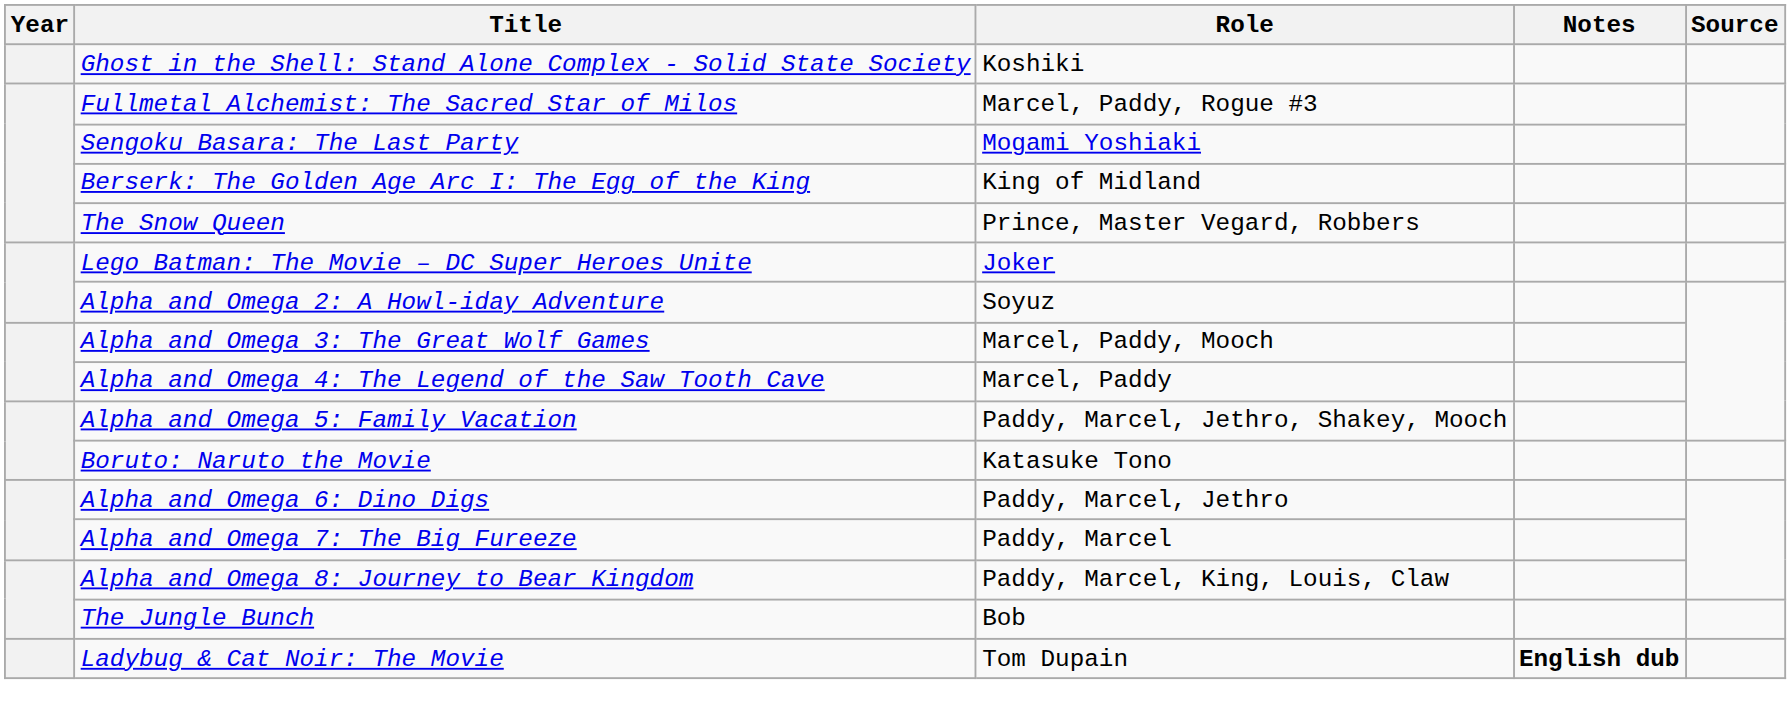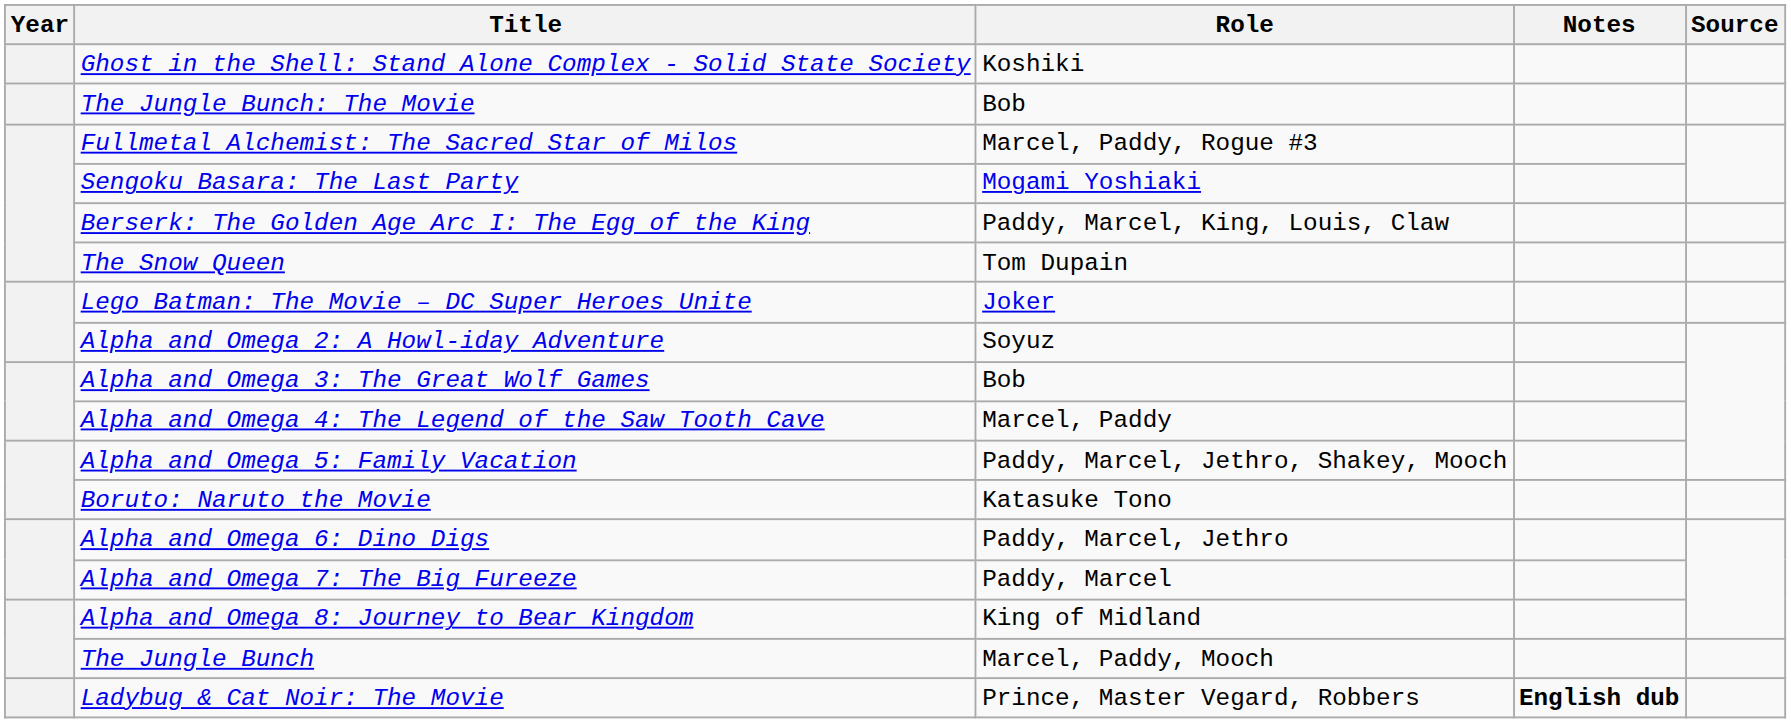+ row: The Jungle Bunch: The Movie | Bob
Berserk: The Golden Age Arc I: The Egg of the King | Role: King of Midland -> Paddy, Marcel, King, Louis, Claw
The Snow Queen | Role: Prince, Master Vegard, Robbers -> Tom Dupain
Alpha and Omega 3: The Great Wolf Games | Role: Marcel, Paddy, Mooch -> Bob
Alpha and Omega 8: Journey to Bear Kingdom | Role: Paddy, Marcel, King, Louis, Claw -> King of Midland
The Jungle Bunch | Role: Bob -> Marcel, Paddy, Mooch
Ladybug & Cat Noir: The Movie | Role: Tom Dupain -> Prince, Master Vegard, Robbers
